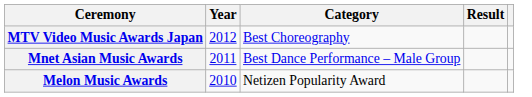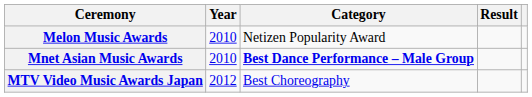rows swapped: Melon Music Awards <-> MTV Video Music Awards Japan
Mnet Asian Music Awards | Year: 2011 -> 2010
Mnet Asian Music Awards | Category: normal -> bold
